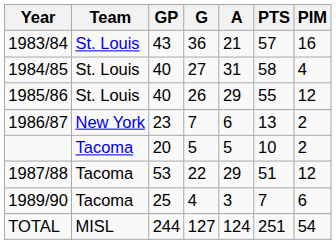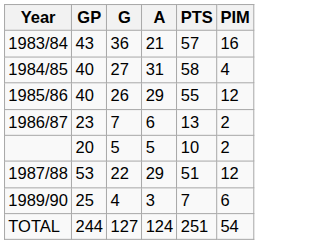- column: Team | St. Louis | St. Louis | St. Louis | New York | Tacoma | Tacoma | Tacoma | MISL
